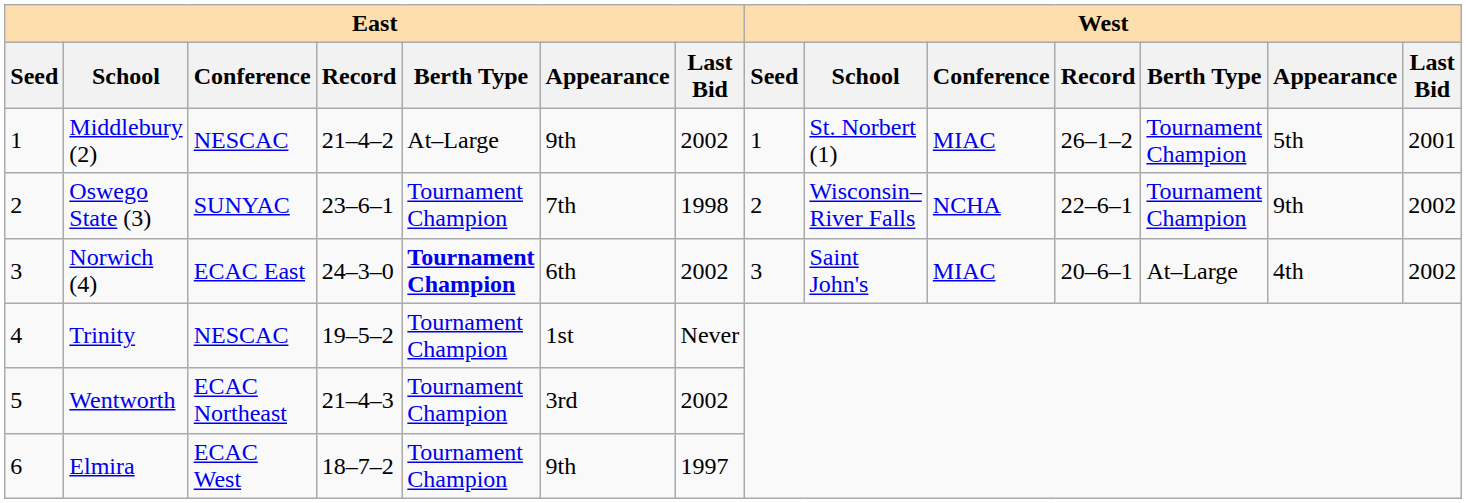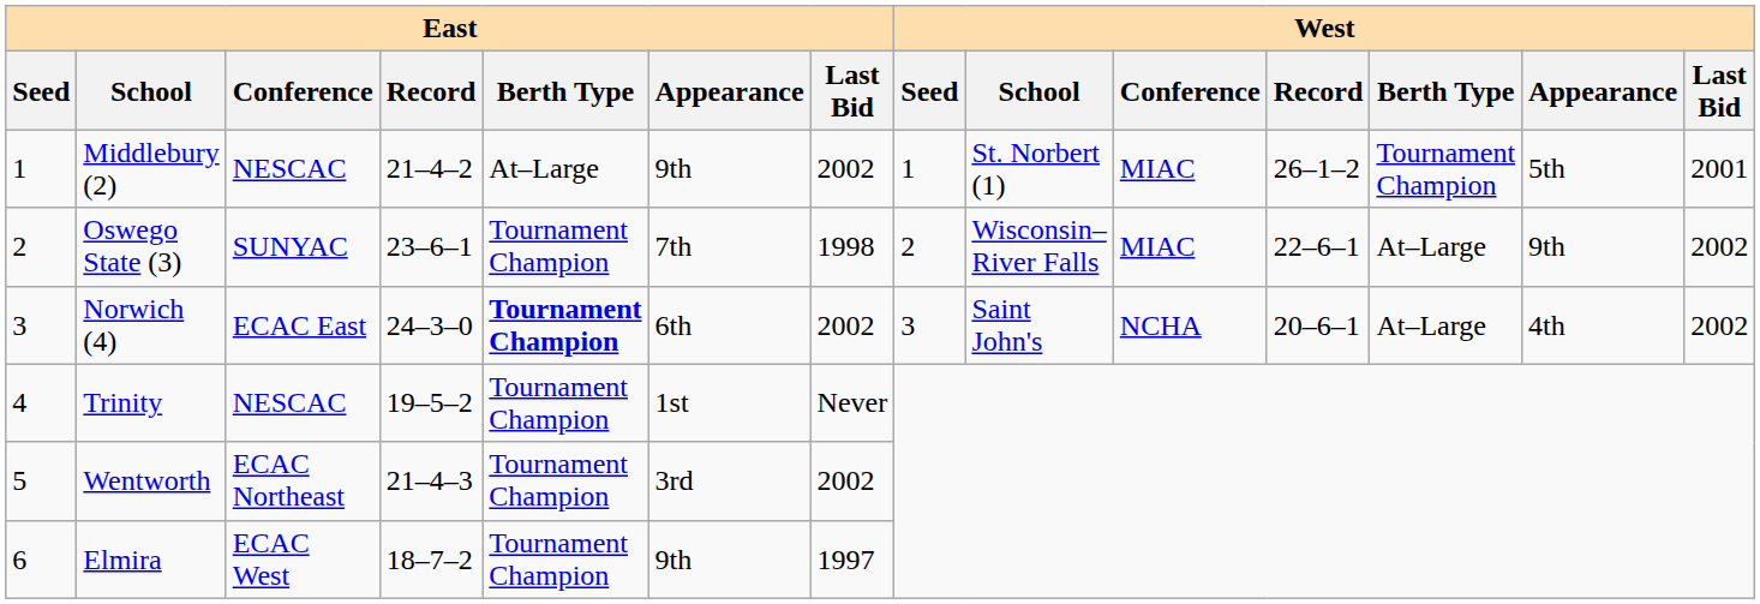Oswego State (3) | West / Conference: NCHA -> MIAC
Oswego State (3) | West / Berth Type: Tournament Champion -> At–Large
Norwich (4) | West / Conference: MIAC -> NCHA
